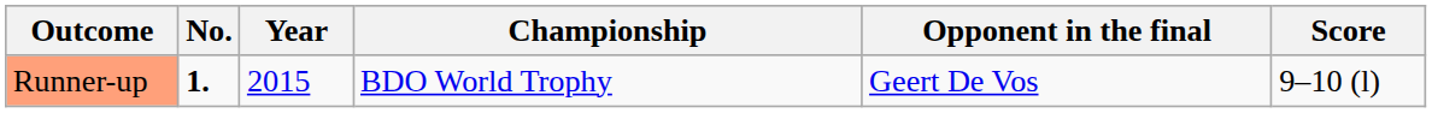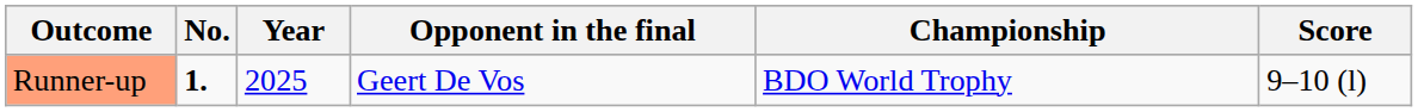columns swapped: Championship <-> Opponent in the final
Runner-up | Year: 2015 -> 2025
